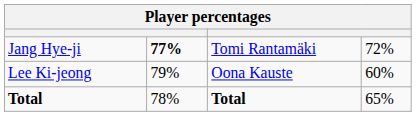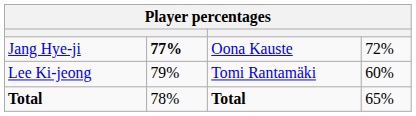Jang Hye-ji | column 3: Tomi Rantamäki -> Oona Kauste
Lee Ki-jeong | column 3: Oona Kauste -> Tomi Rantamäki
